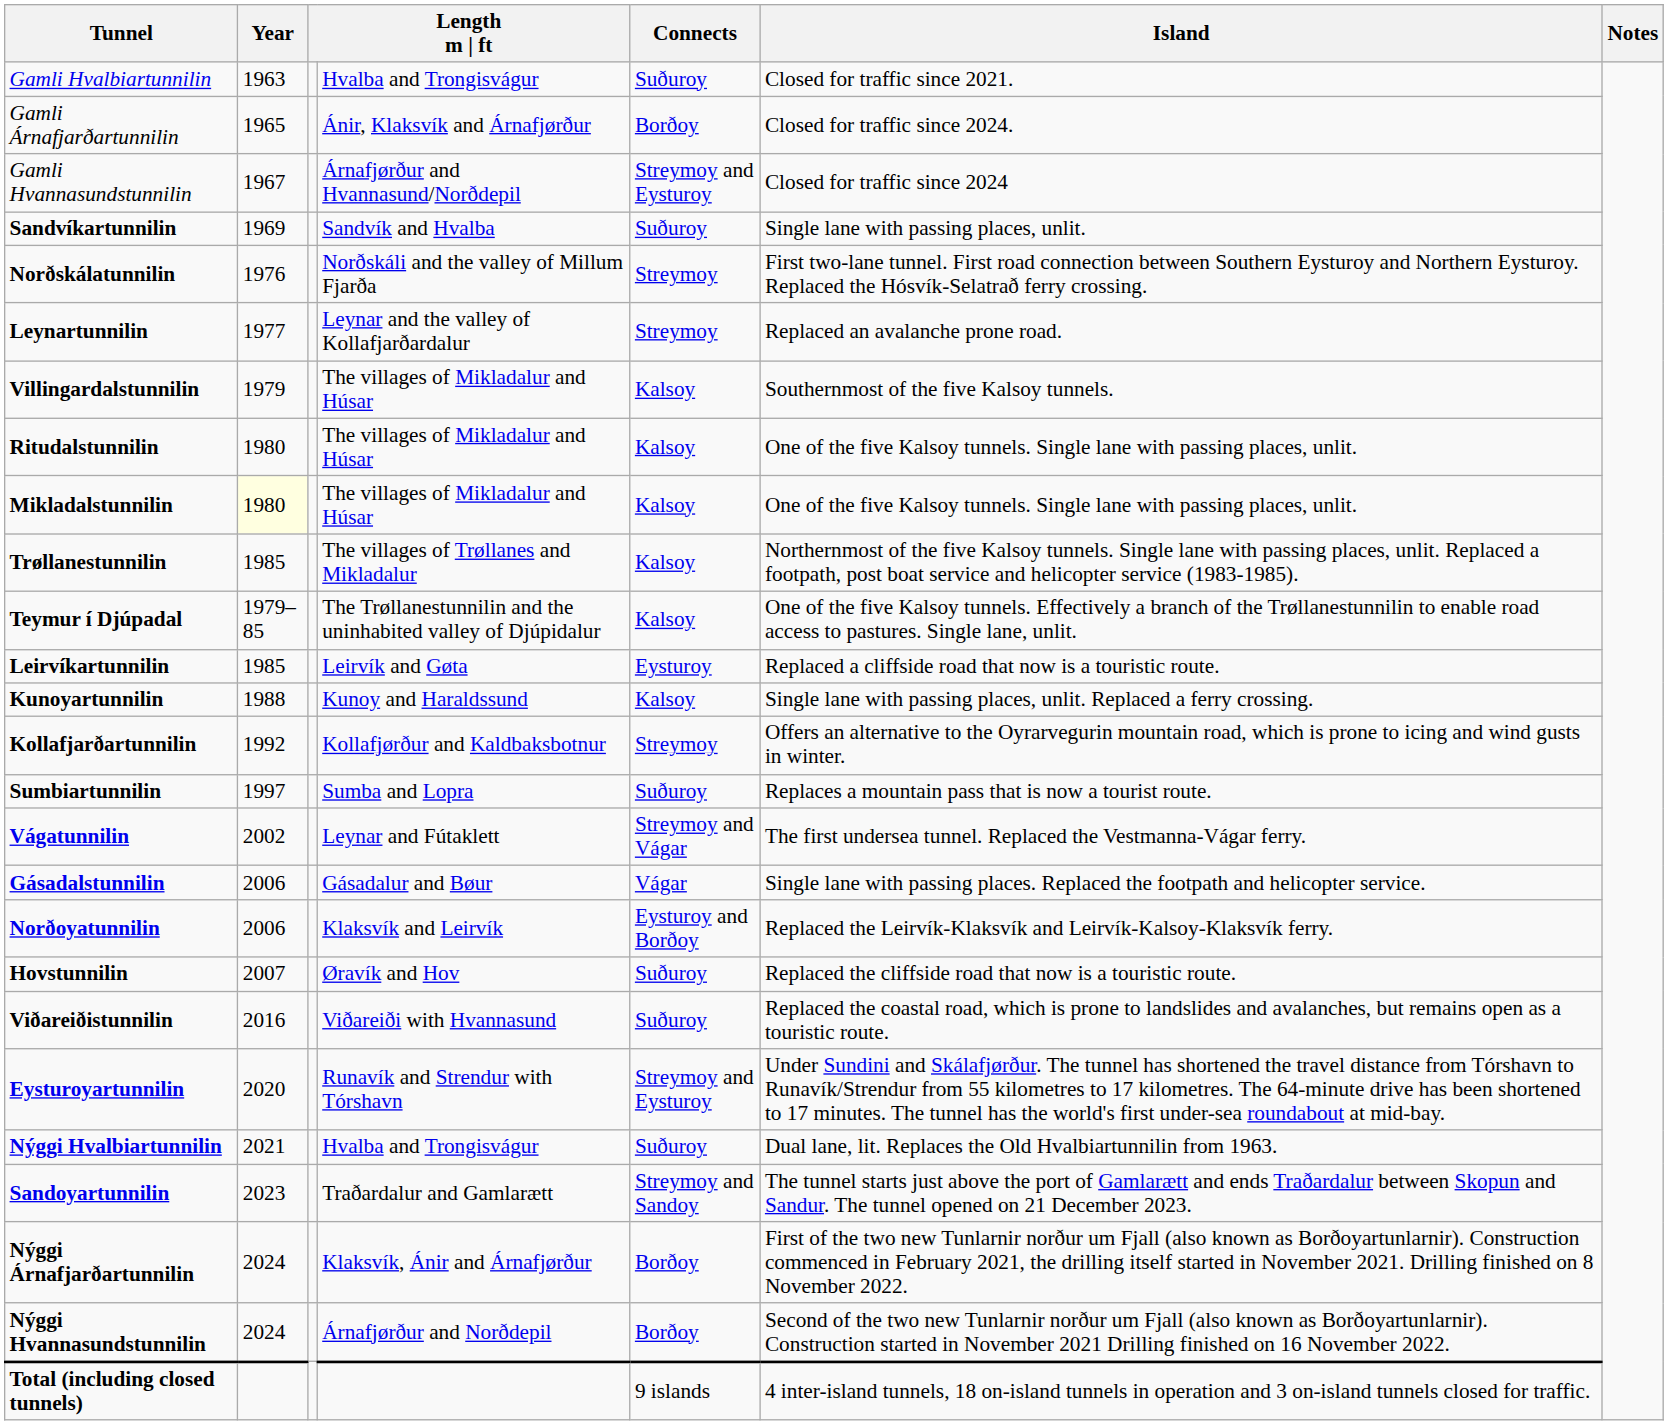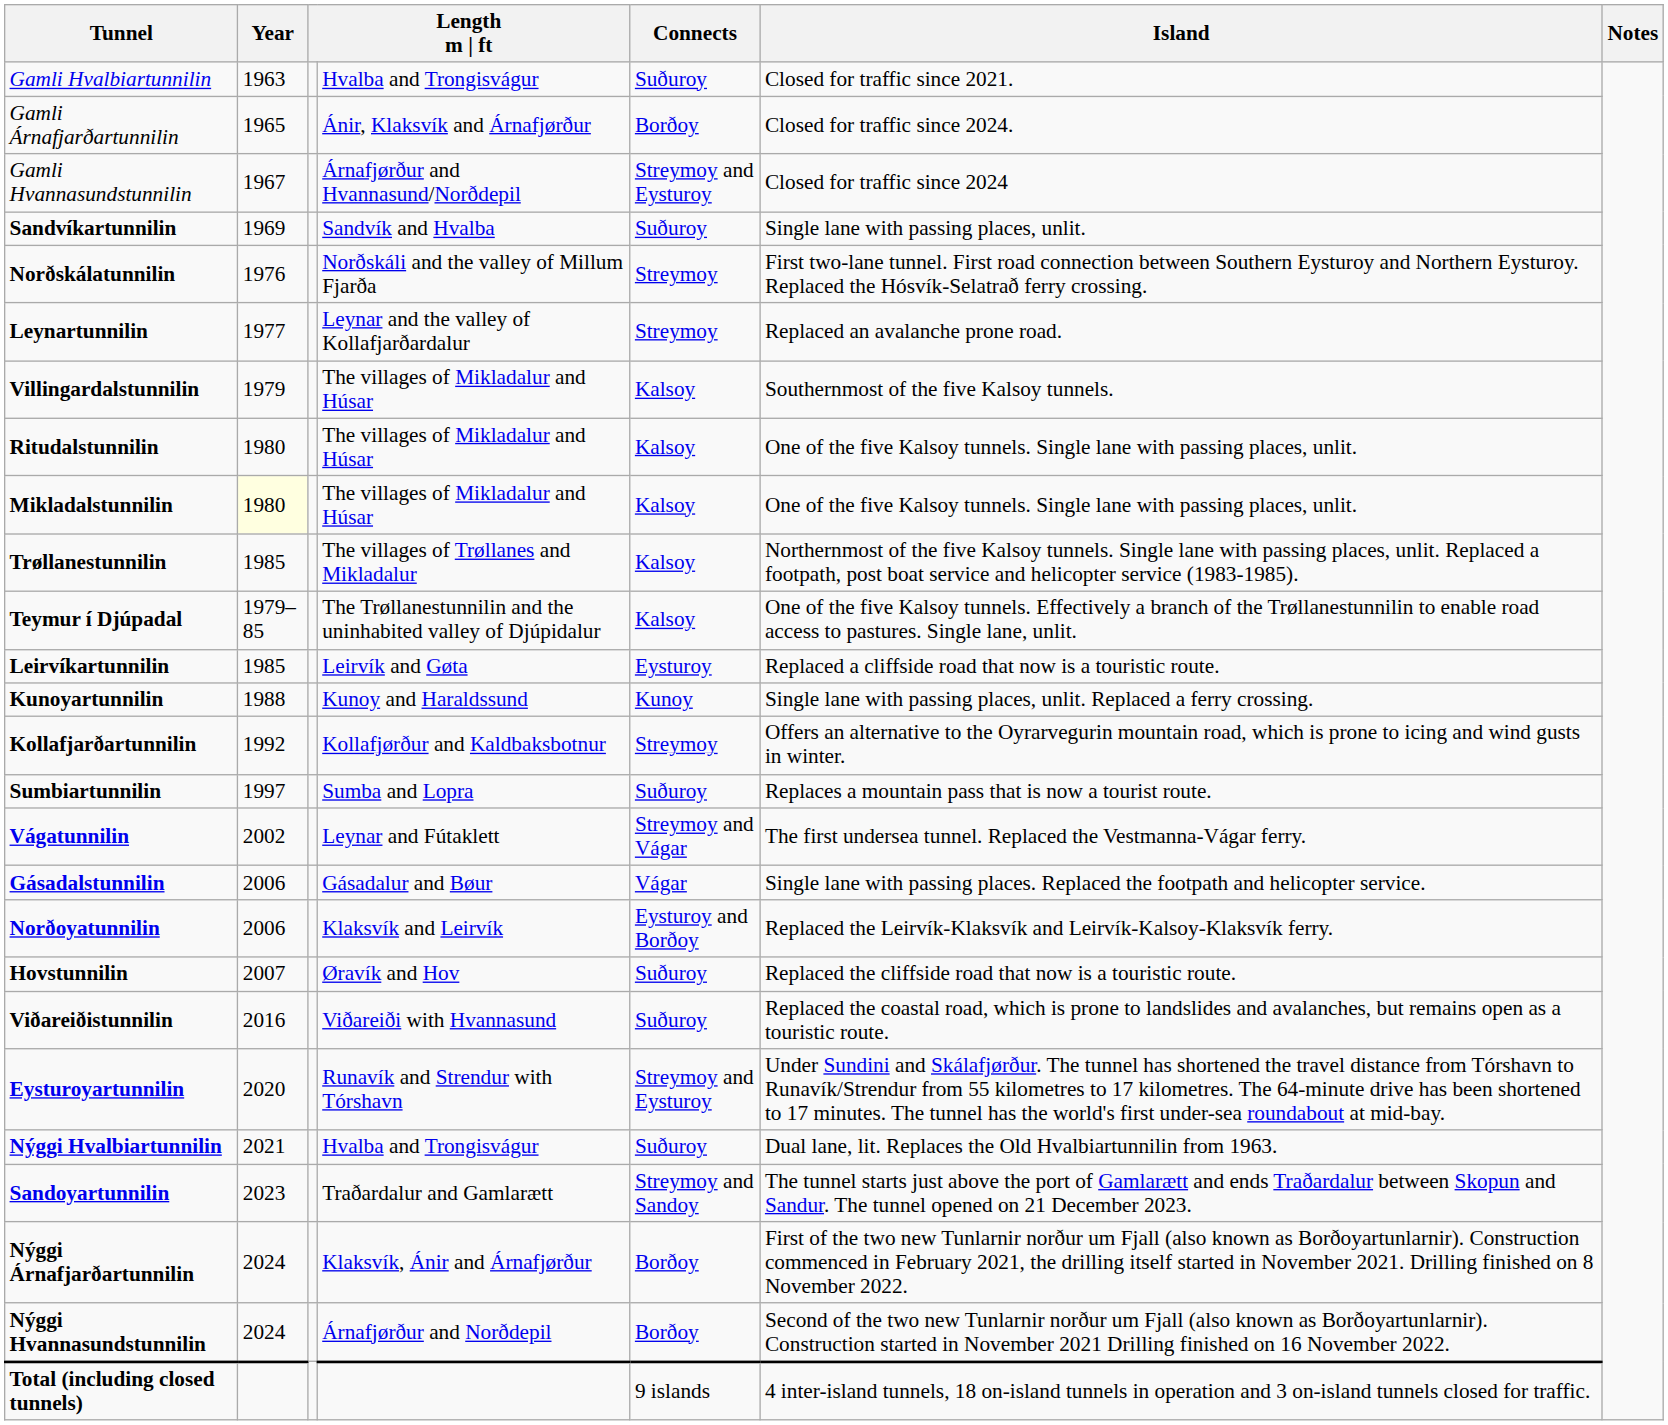Kunoyartunnilin | Connects: Kalsoy -> Kunoy
